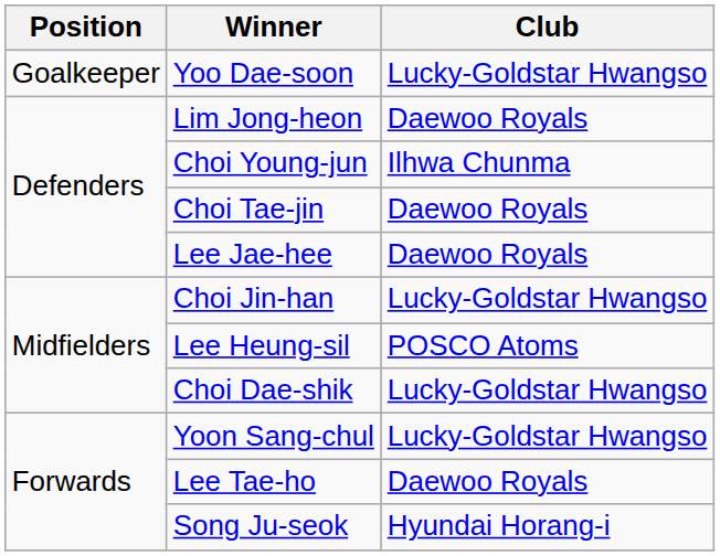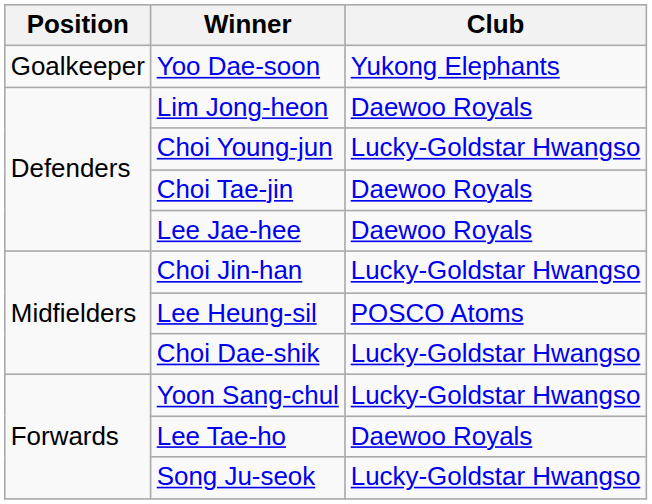Yoo Dae-soon | Club: Lucky-Goldstar Hwangso -> Yukong Elephants
Choi Young-jun | Club: Ilhwa Chunma -> Lucky-Goldstar Hwangso
Song Ju-seok | Club: Hyundai Horang-i -> Lucky-Goldstar Hwangso
